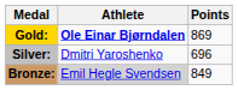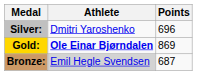rows swapped: Gold: <-> Silver:
Bronze: | Points: 849 -> 687
